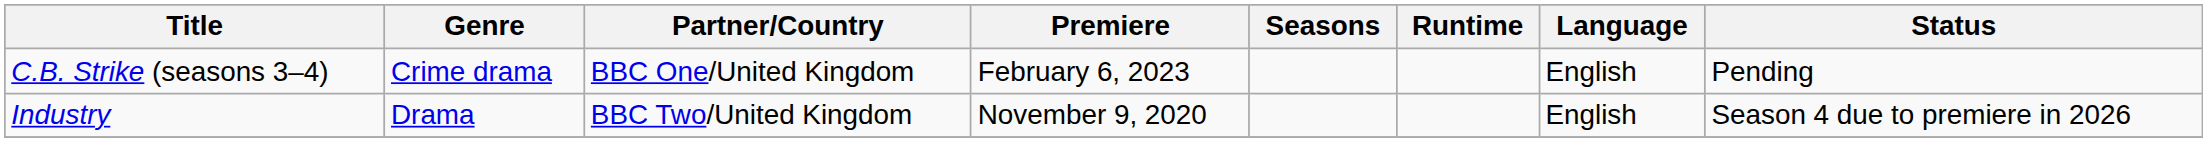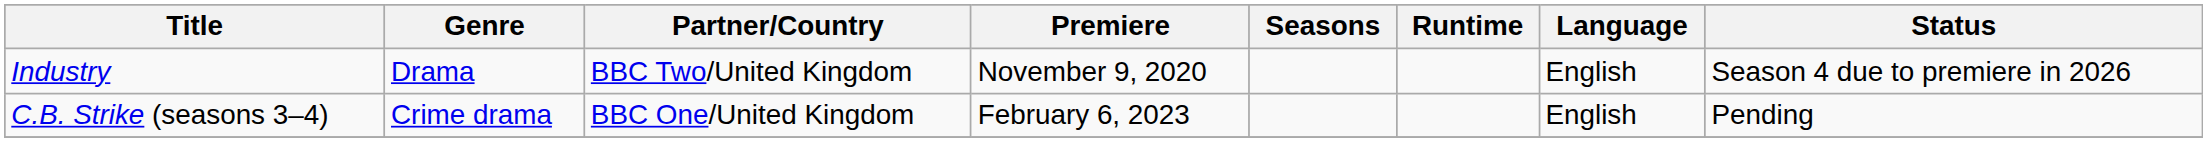rows swapped: Industry <-> C.B. Strike (seasons 3–4)
